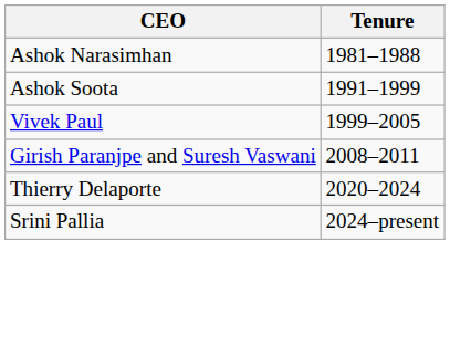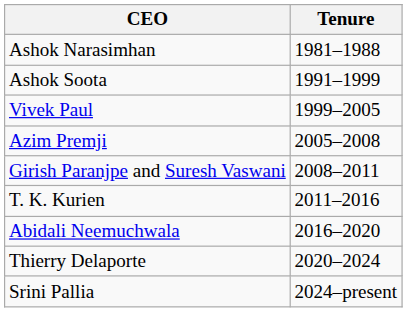+ row: Azim Premji | 2005–2008
+ row: T. K. Kurien | 2011–2016
+ row: Abidali Neemuchwala | 2016–2020
